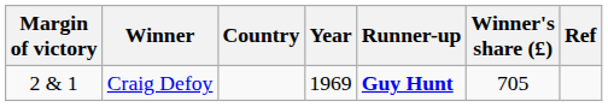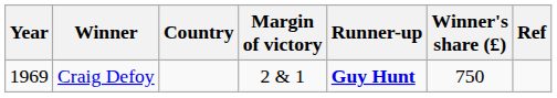columns swapped: Year <-> Margin of victory
Craig Defoy | Winner's share (£): 705 -> 750
